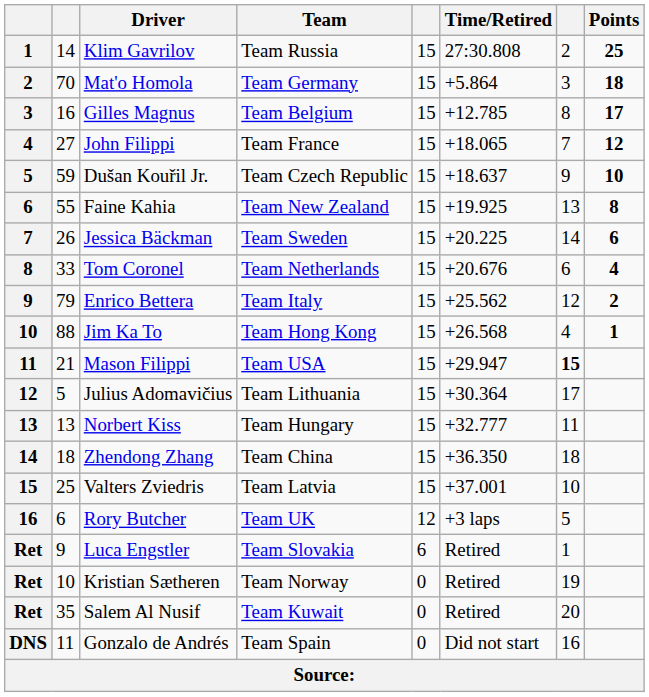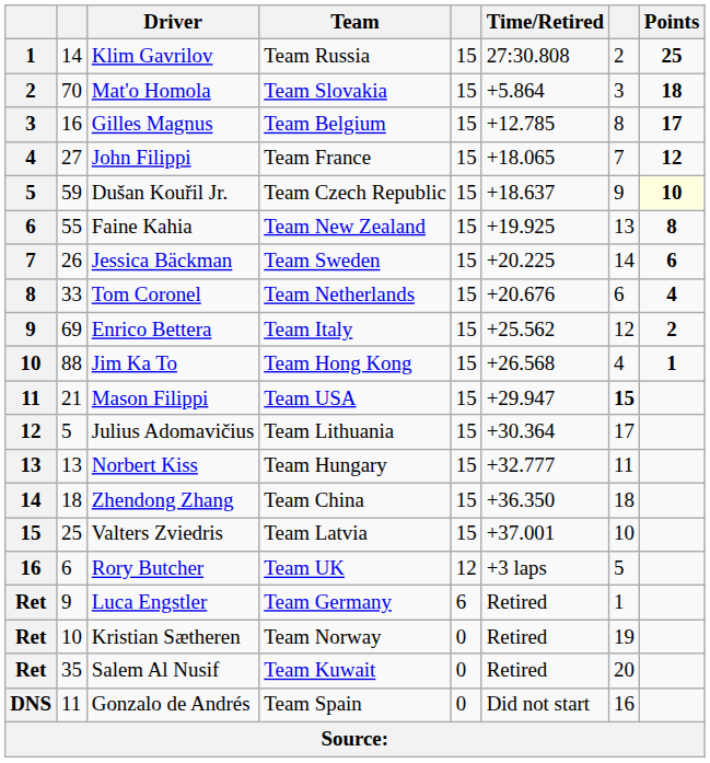Mat'o Homola | Team: Team Germany -> Team Slovakia
Dušan Kouřil Jr. | Points: no background -> lightyellow background
Enrico Bettera | column 2: 79 -> 69
Luca Engstler | Team: Team Slovakia -> Team Germany
